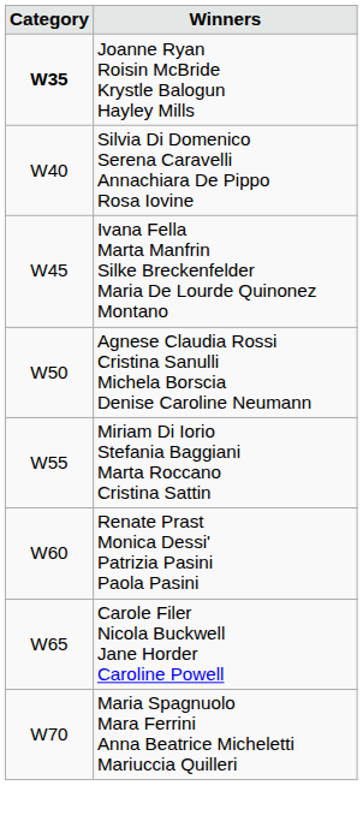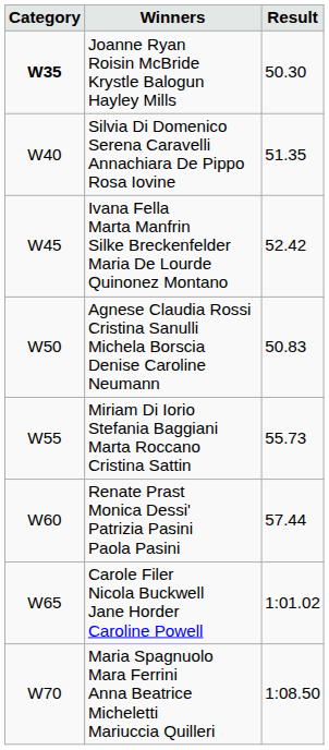+ column: Result | 50.30 | 51.35 | 52.42 | 50.83 | 55.73 | 57.44 | 1:01.02 | 1:08.50
